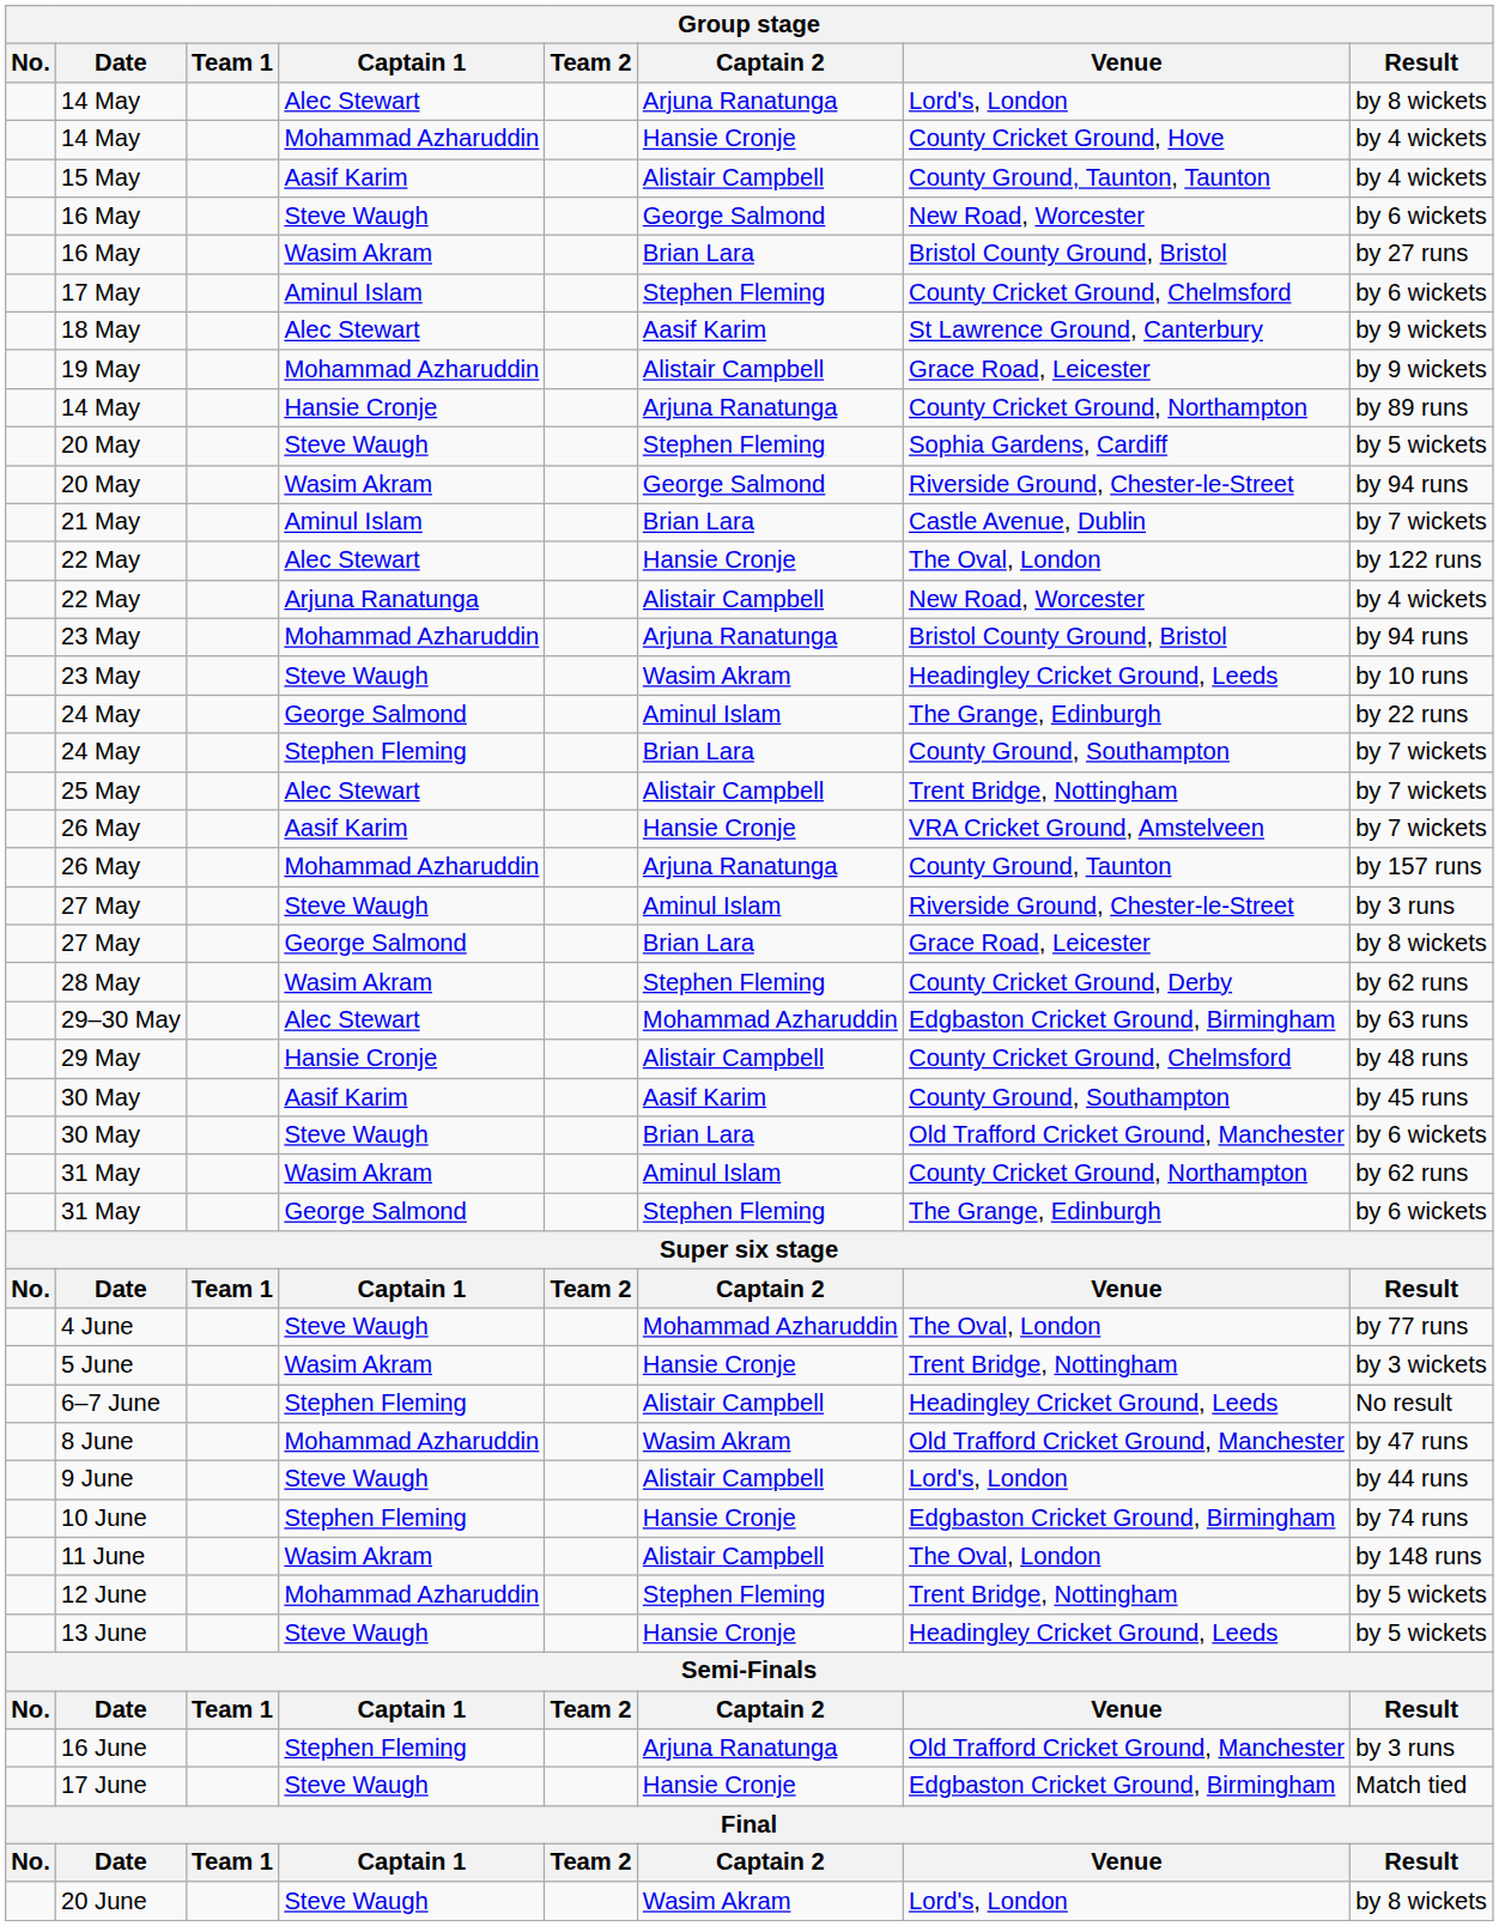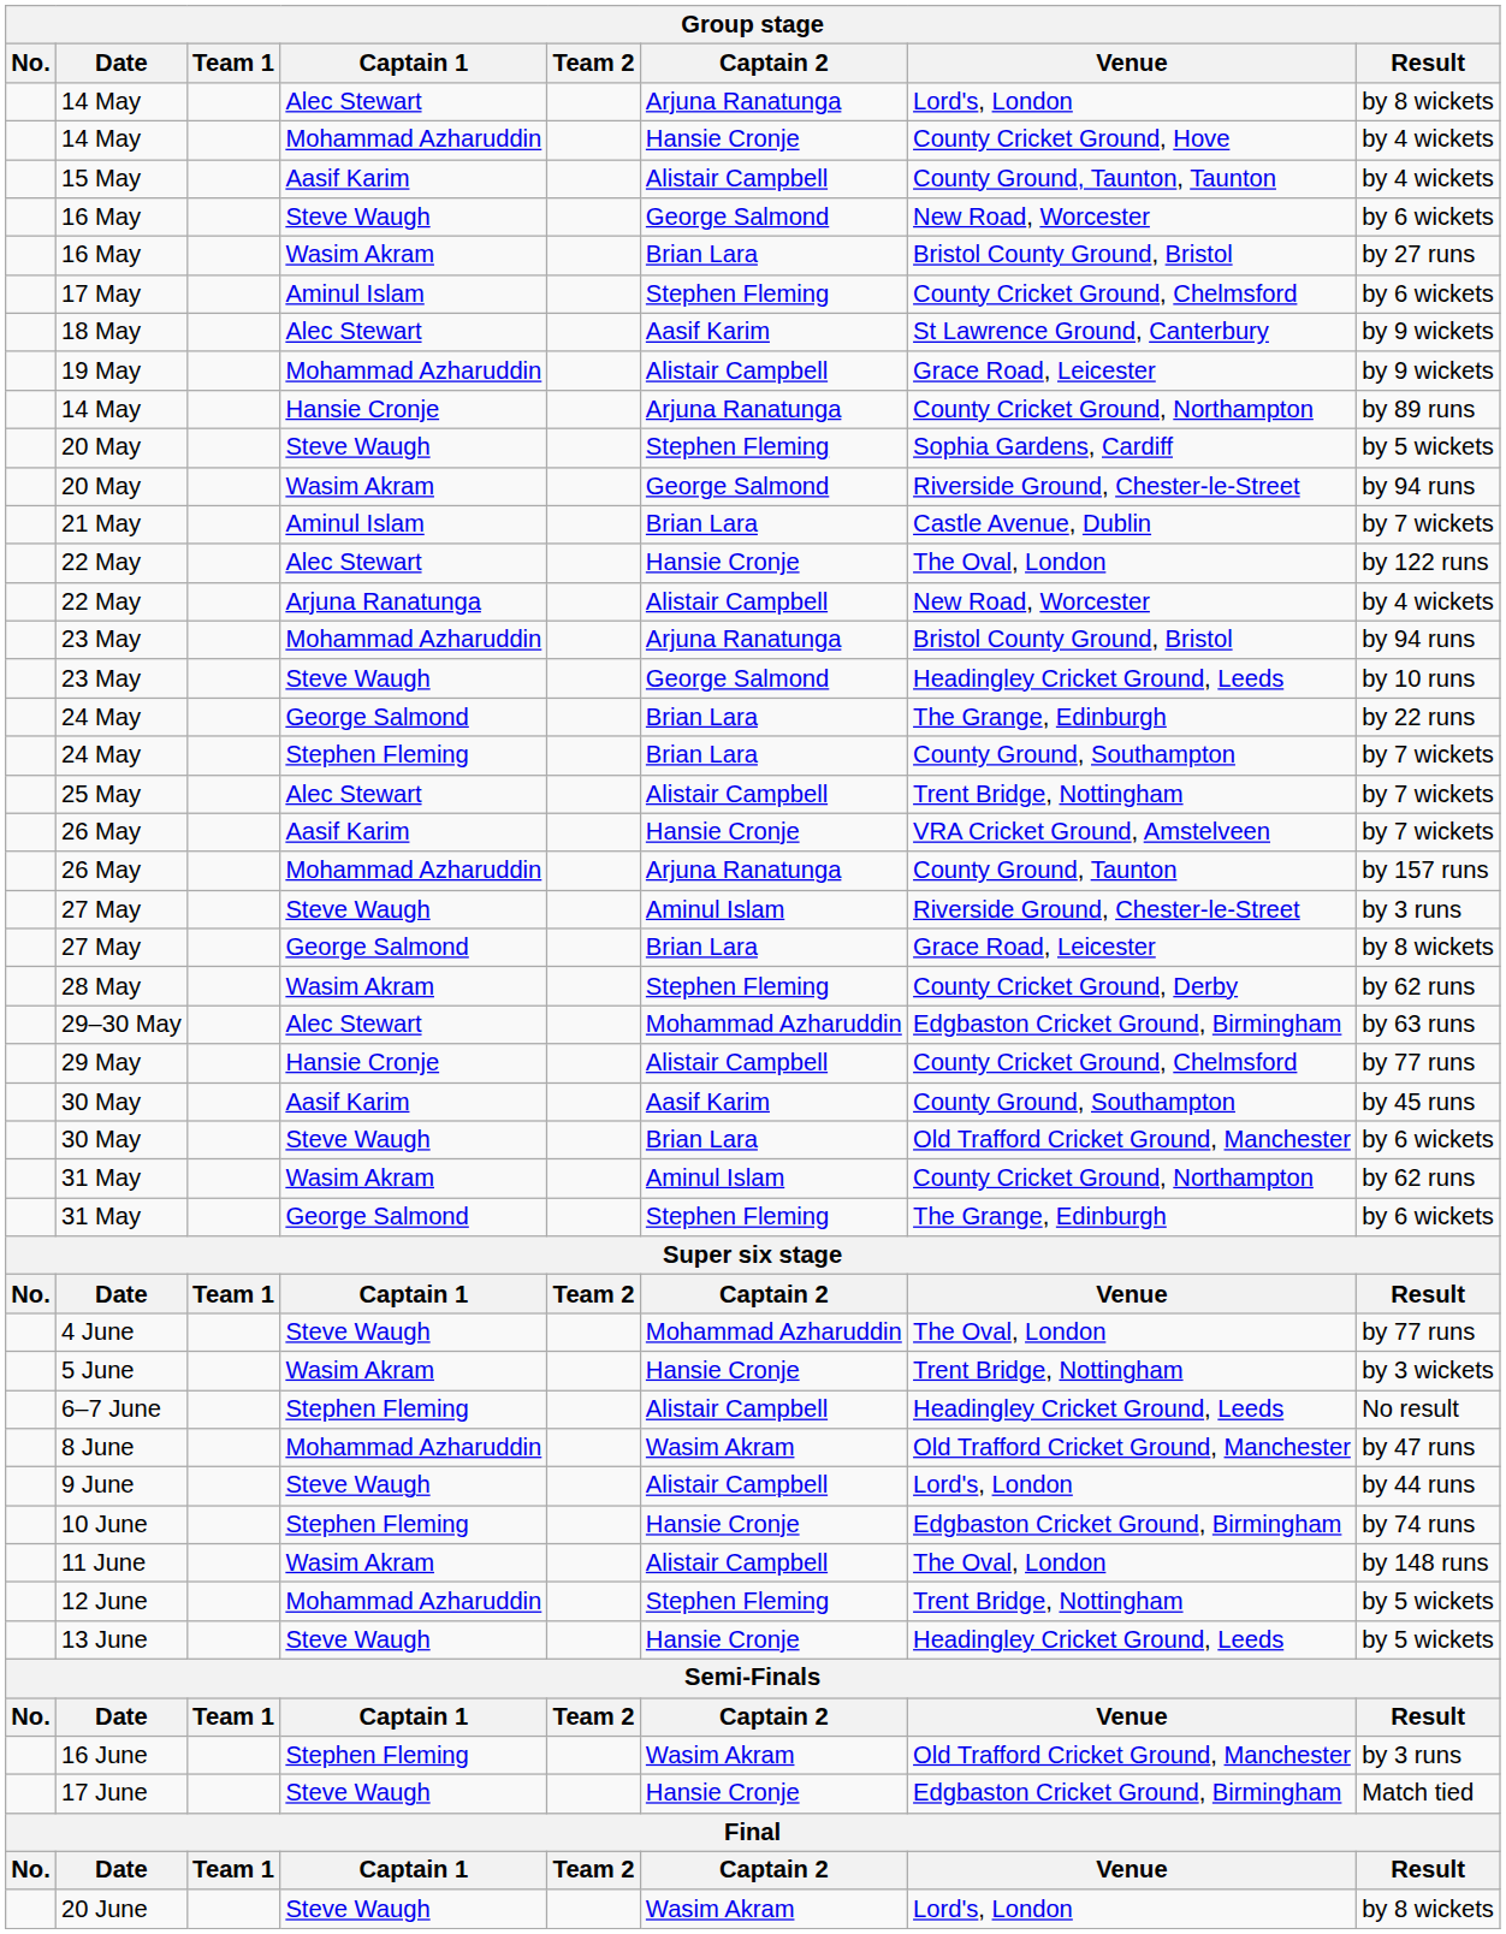23 May / Steve Waugh | Captain 2: Wasim Akram -> George Salmond
24 May / George Salmond | Captain 2: Aminul Islam -> Brian Lara
29 May | Result: by 48 runs -> by 77 runs
16 June | Captain 2: Arjuna Ranatunga -> Wasim Akram
